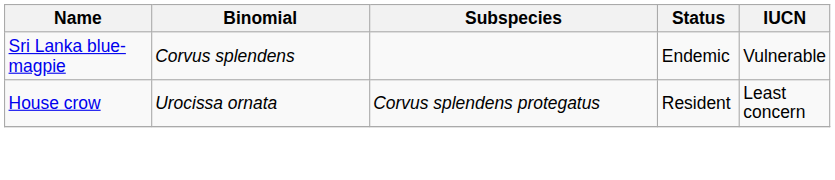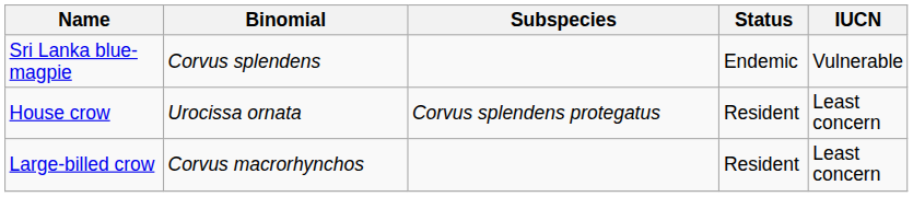+ row: Large-billed crow | Corvus macrorhynchos | Resident | Least concern
